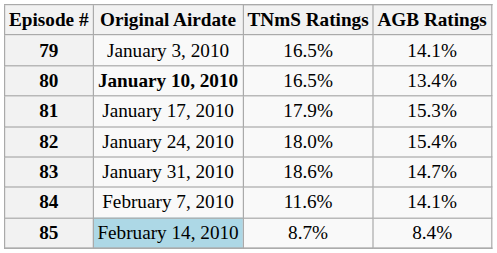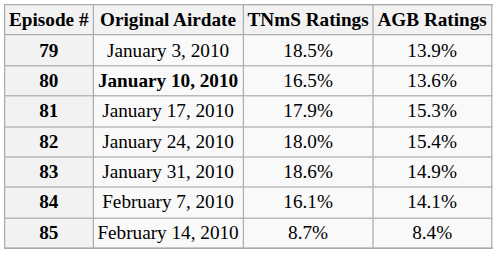79 | TNmS Ratings: 16.5% -> 18.5%
79 | AGB Ratings: 14.1% -> 13.9%
80 | AGB Ratings: 13.4% -> 13.6%
83 | AGB Ratings: 14.7% -> 14.9%
84 | TNmS Ratings: 11.6% -> 16.1%
85 | Original Airdate: lightblue background -> no background
